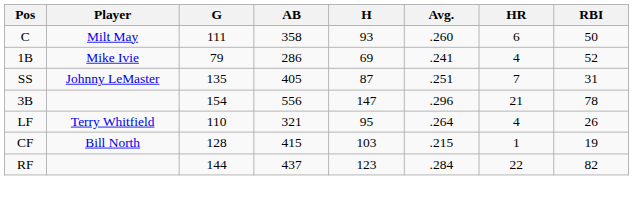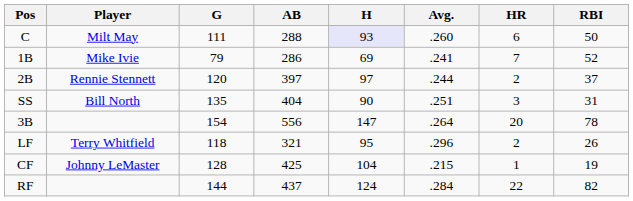C | AB: 358 -> 288
C | H: no background -> lavender background
1B | HR: 4 -> 7
+ row: 2B | Rennie Stennett | 120 | 397 | 97 | .244 | 2 | 37
SS | Player: Johnny LeMaster -> Bill North
SS | AB: 405 -> 404
SS | H: 87 -> 90
SS | HR: 7 -> 3
3B | Avg.: .296 -> .264
3B | HR: 21 -> 20
LF | G: 110 -> 118
LF | Avg.: .264 -> .296
LF | HR: 4 -> 2
CF | Player: Bill North -> Johnny LeMaster
CF | AB: 415 -> 425
CF | H: 103 -> 104
RF | H: 123 -> 124
